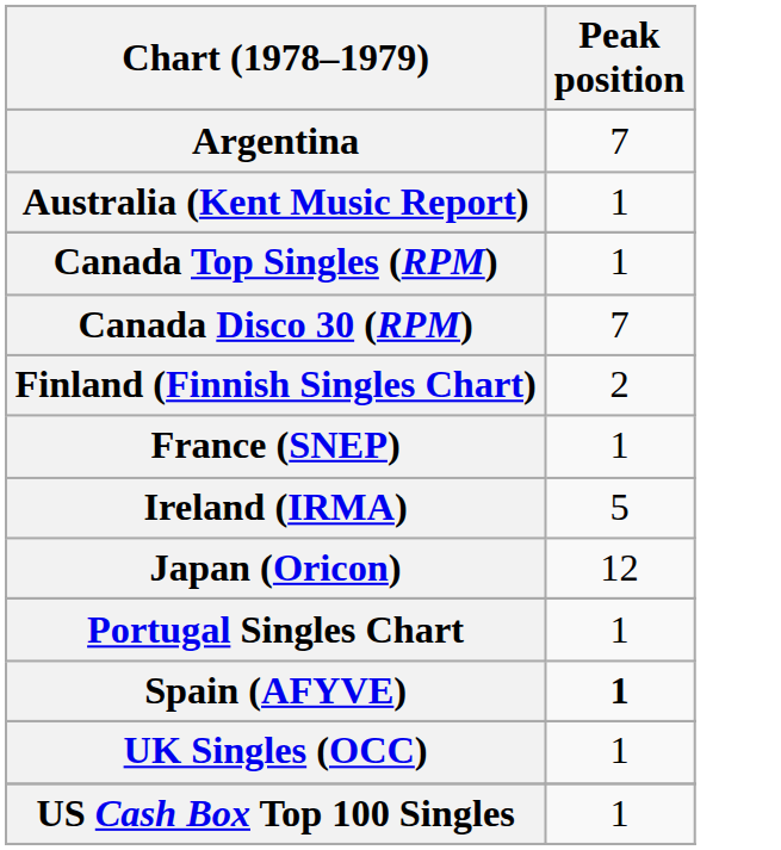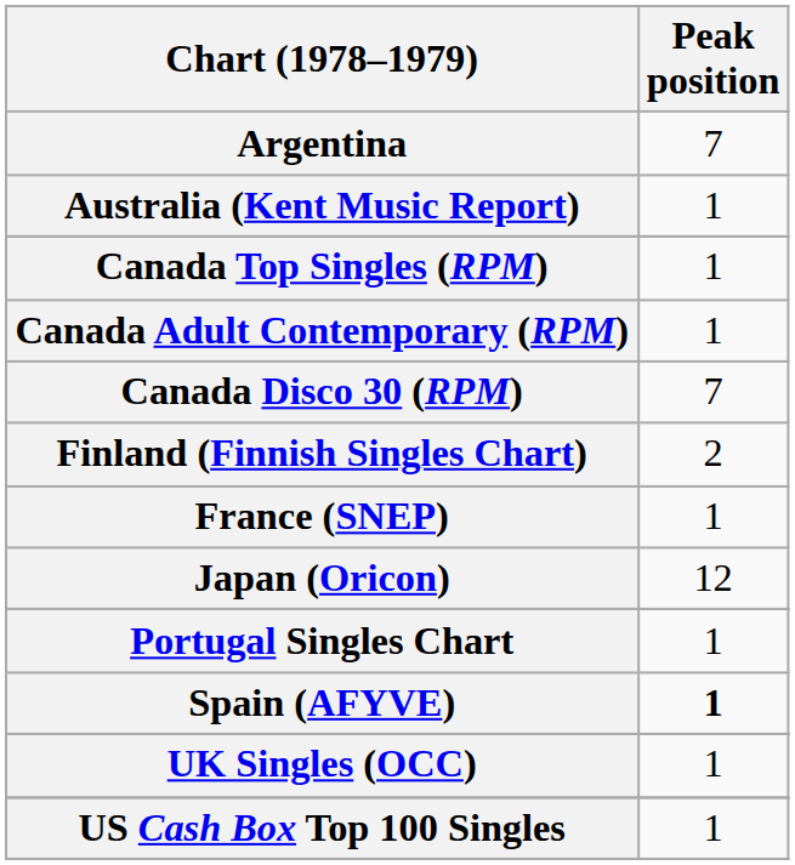+ row: Canada Adult Contemporary (RPM) | 1
- row: Ireland (IRMA) | 5
